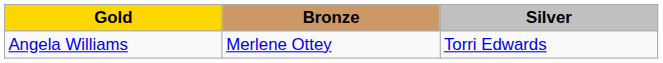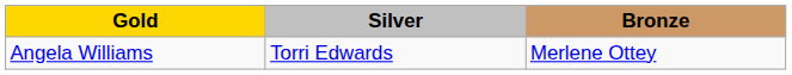columns swapped: Silver <-> Bronze
